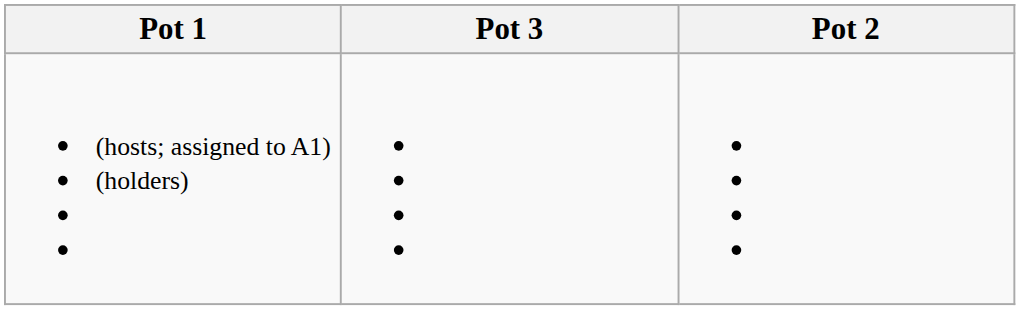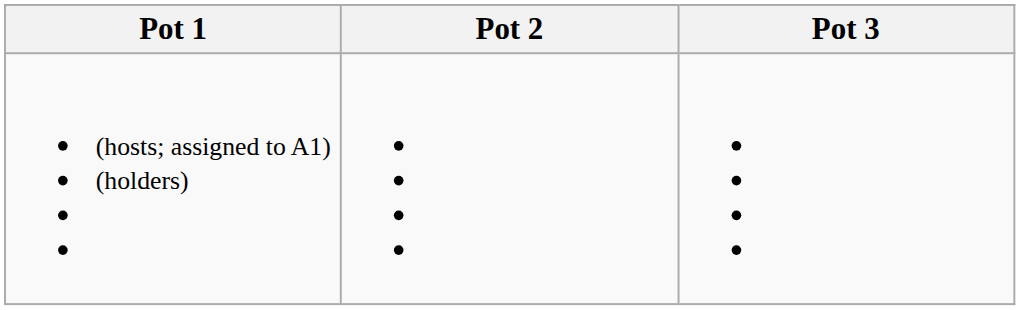columns swapped: Pot 2 <-> Pot 3
